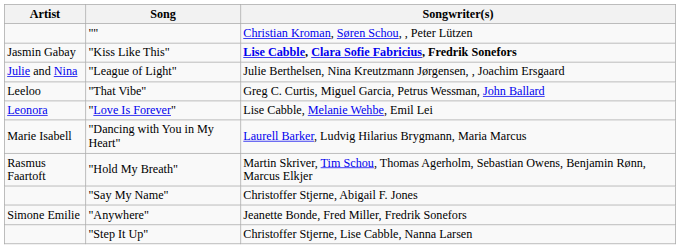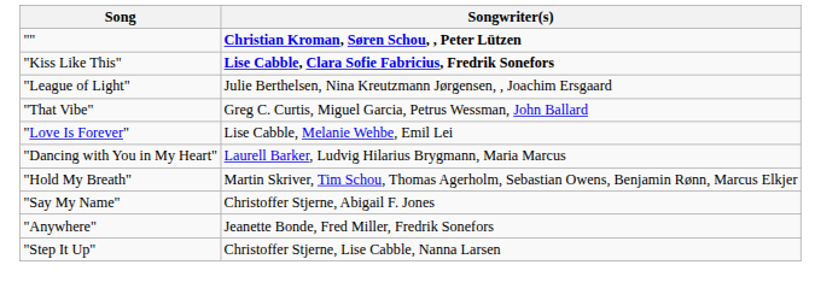- column: Artist | Jasmin Gabay | Julie and Nina | Leeloo | Leonora | Marie Isabell | Rasmus Faartoft | Simone Emilie
"" | Songwriter(s): normal -> bold
